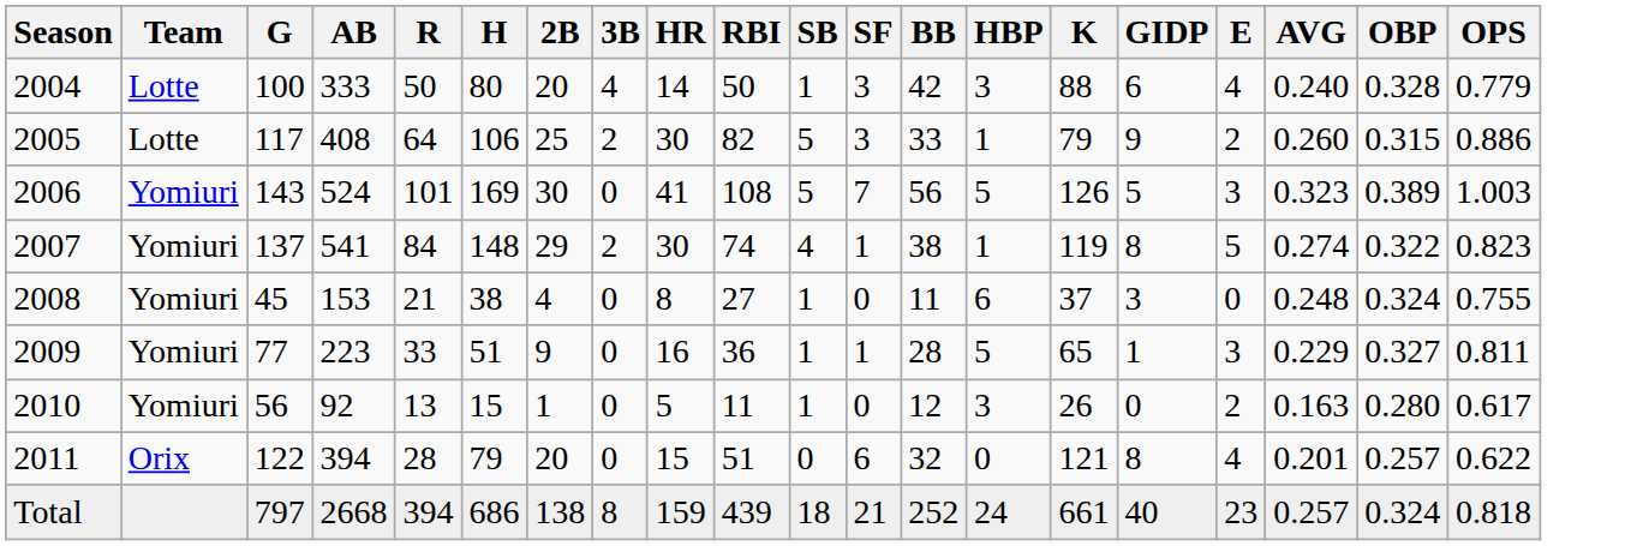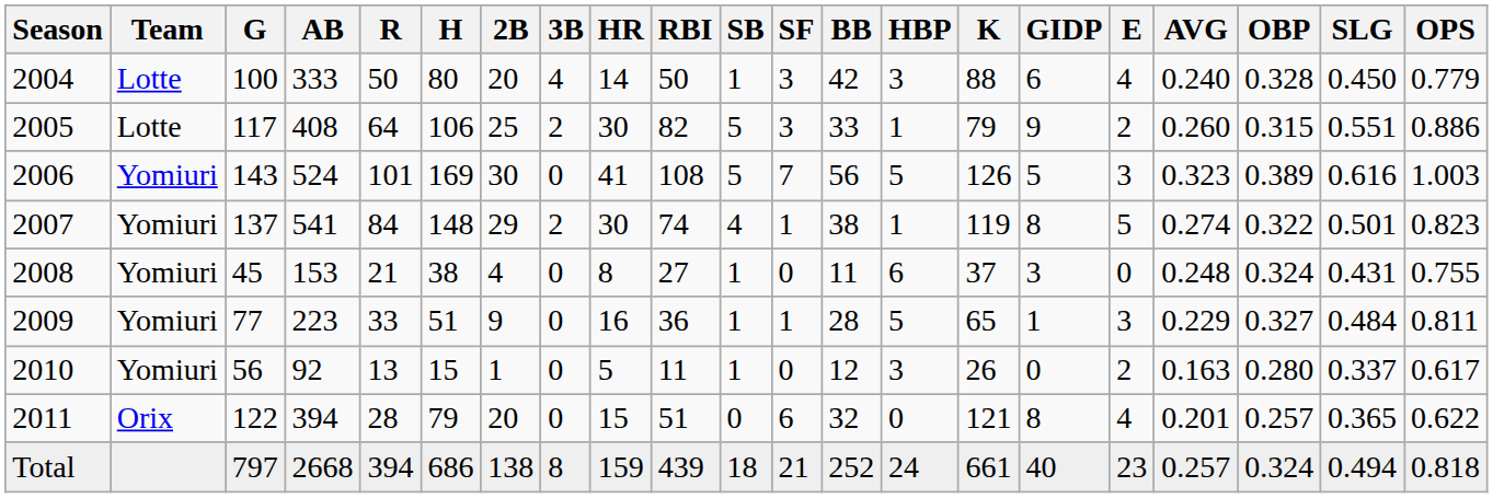+ column: SLG | 0.450 | 0.551 | 0.616 | 0.501 | 0.431 | 0.484 | 0.337 | 0.365 | 0.494
